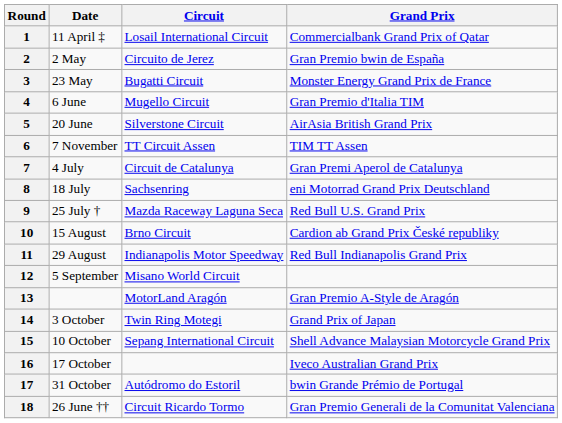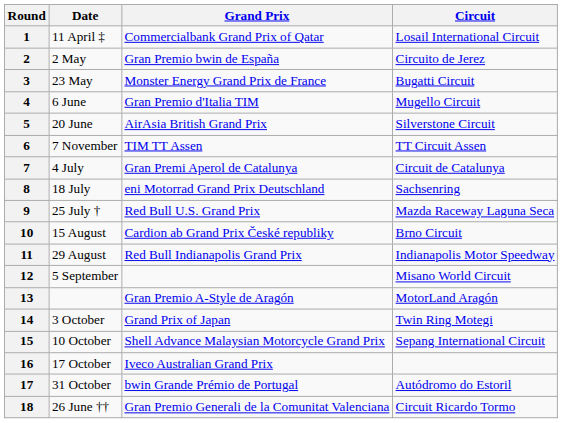columns swapped: Grand Prix <-> Circuit
